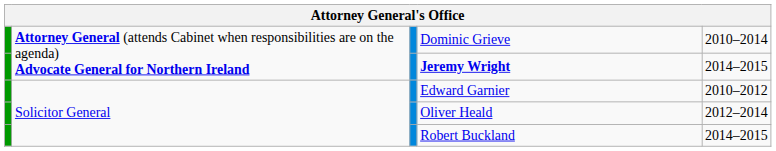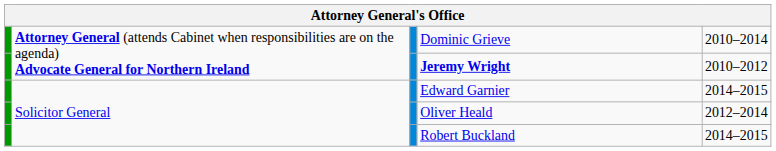Jeremy Wright | column 5: 2014–2015 -> 2010–2012
Edward Garnier | column 5: 2010–2012 -> 2014–2015
